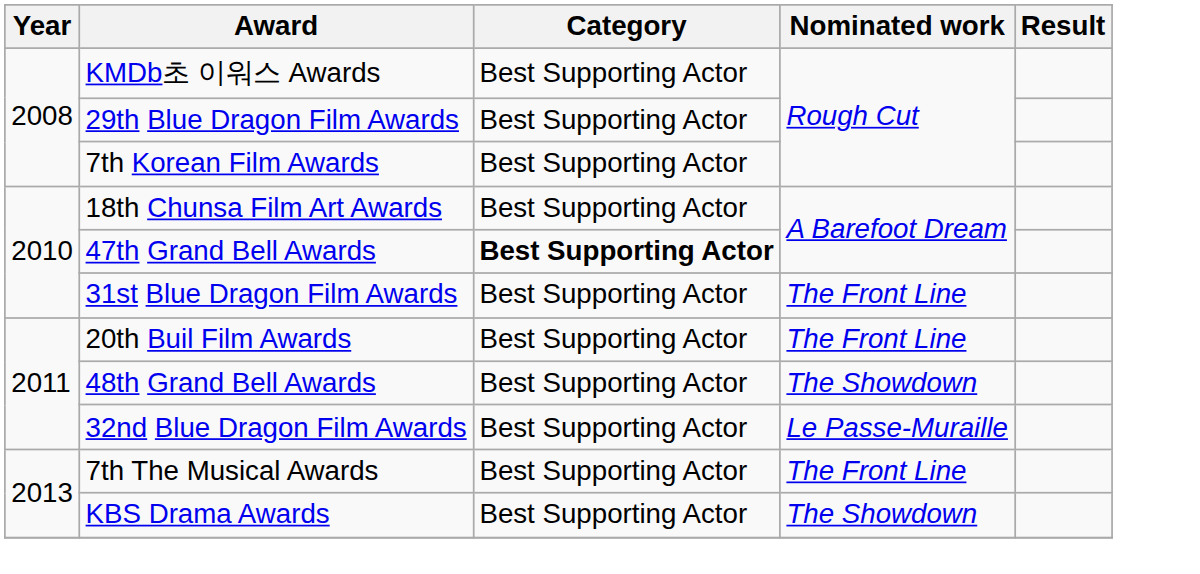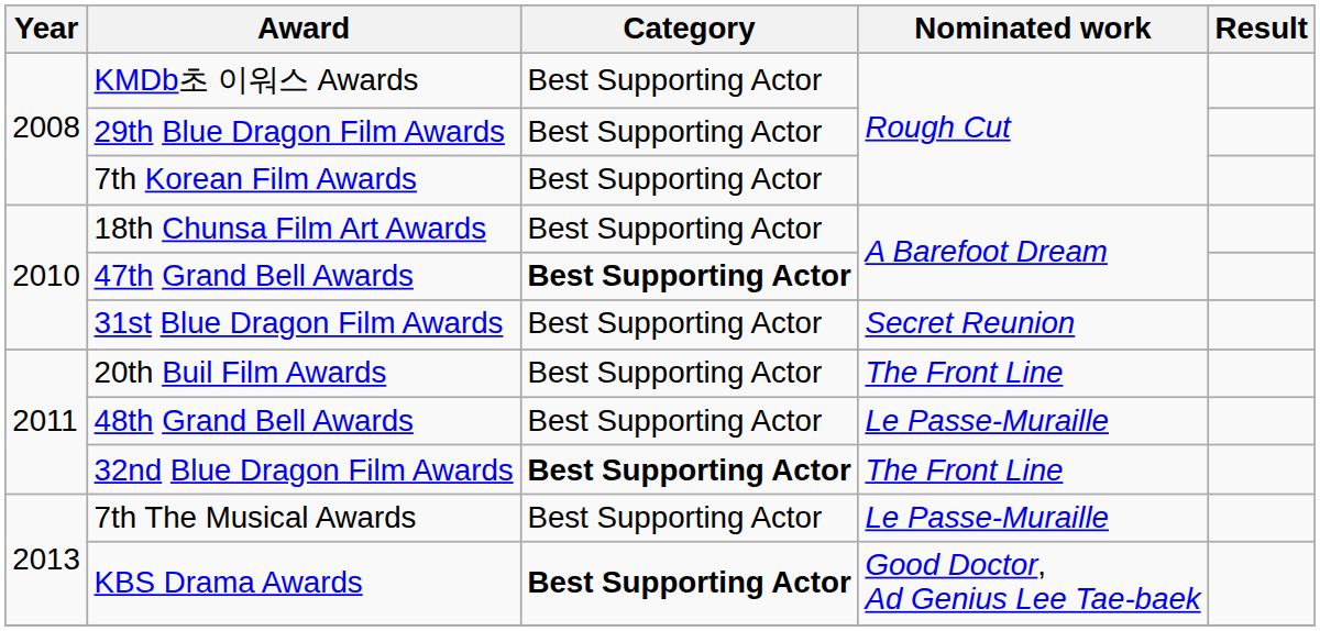31st Blue Dragon Film Awards | Nominated work: The Front Line -> Secret Reunion
48th Grand Bell Awards | Nominated work: The Showdown -> Le Passe-Muraille
32nd Blue Dragon Film Awards | Category: normal -> bold
32nd Blue Dragon Film Awards | Nominated work: Le Passe-Muraille -> The Front Line
7th The Musical Awards | Nominated work: The Front Line -> Le Passe-Muraille
KBS Drama Awards | Category: normal -> bold
KBS Drama Awards | Nominated work: The Showdown -> Good Doctor, Ad Genius Lee Tae-baek
